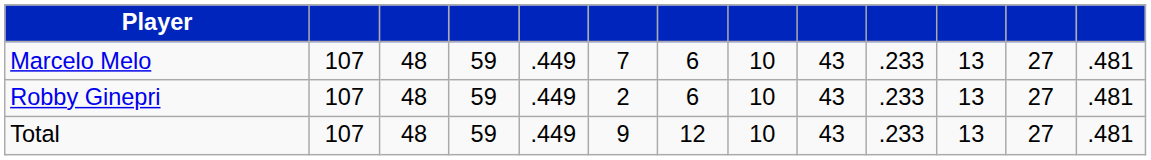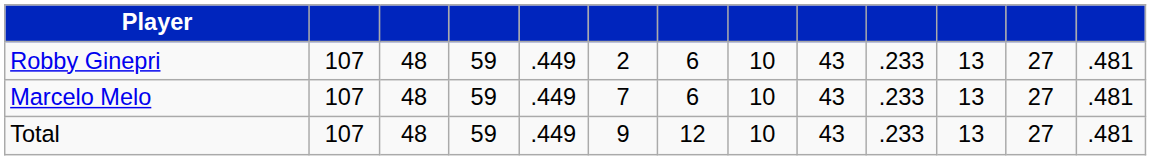rows swapped: Robby Ginepri <-> Marcelo Melo
